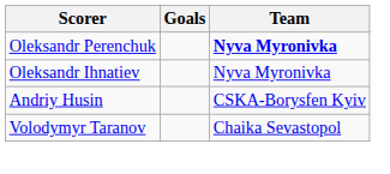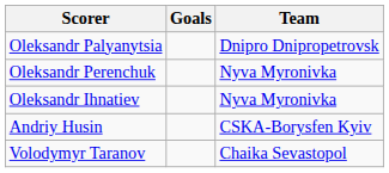+ row: Oleksandr Palyanytsia | Dnipro Dnipropetrovsk
Oleksandr Perenchuk | Team: bold -> normal
